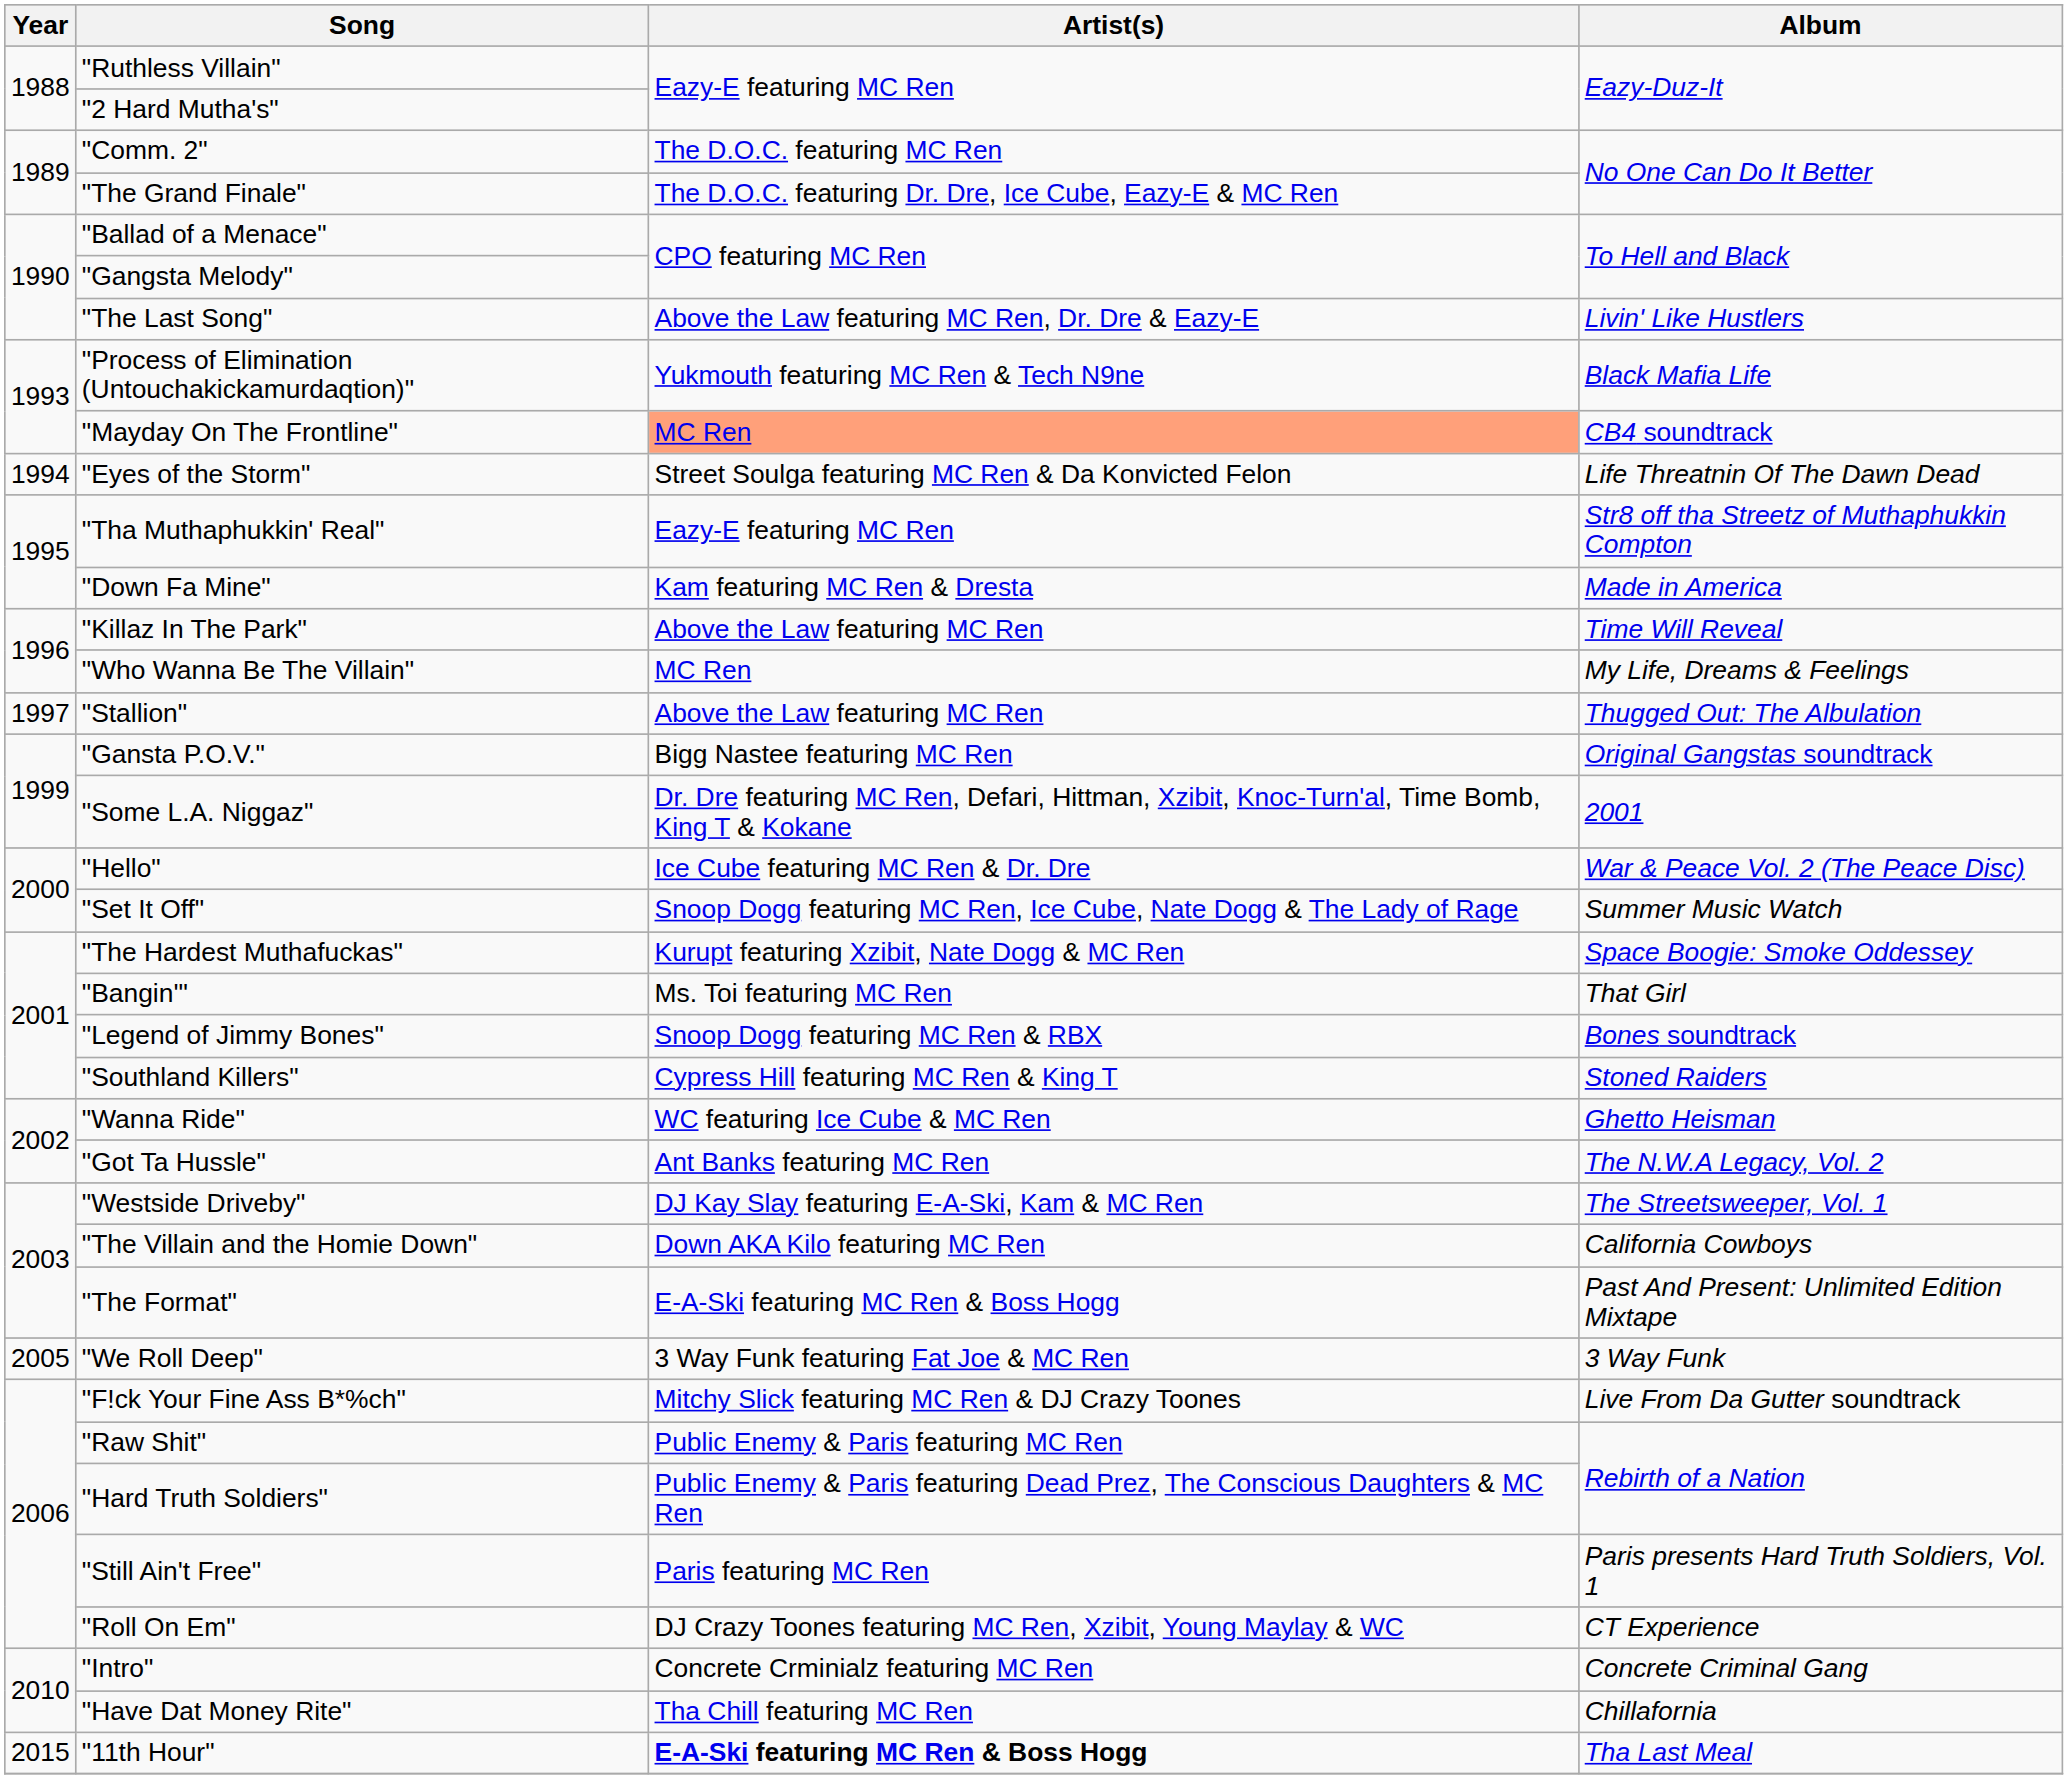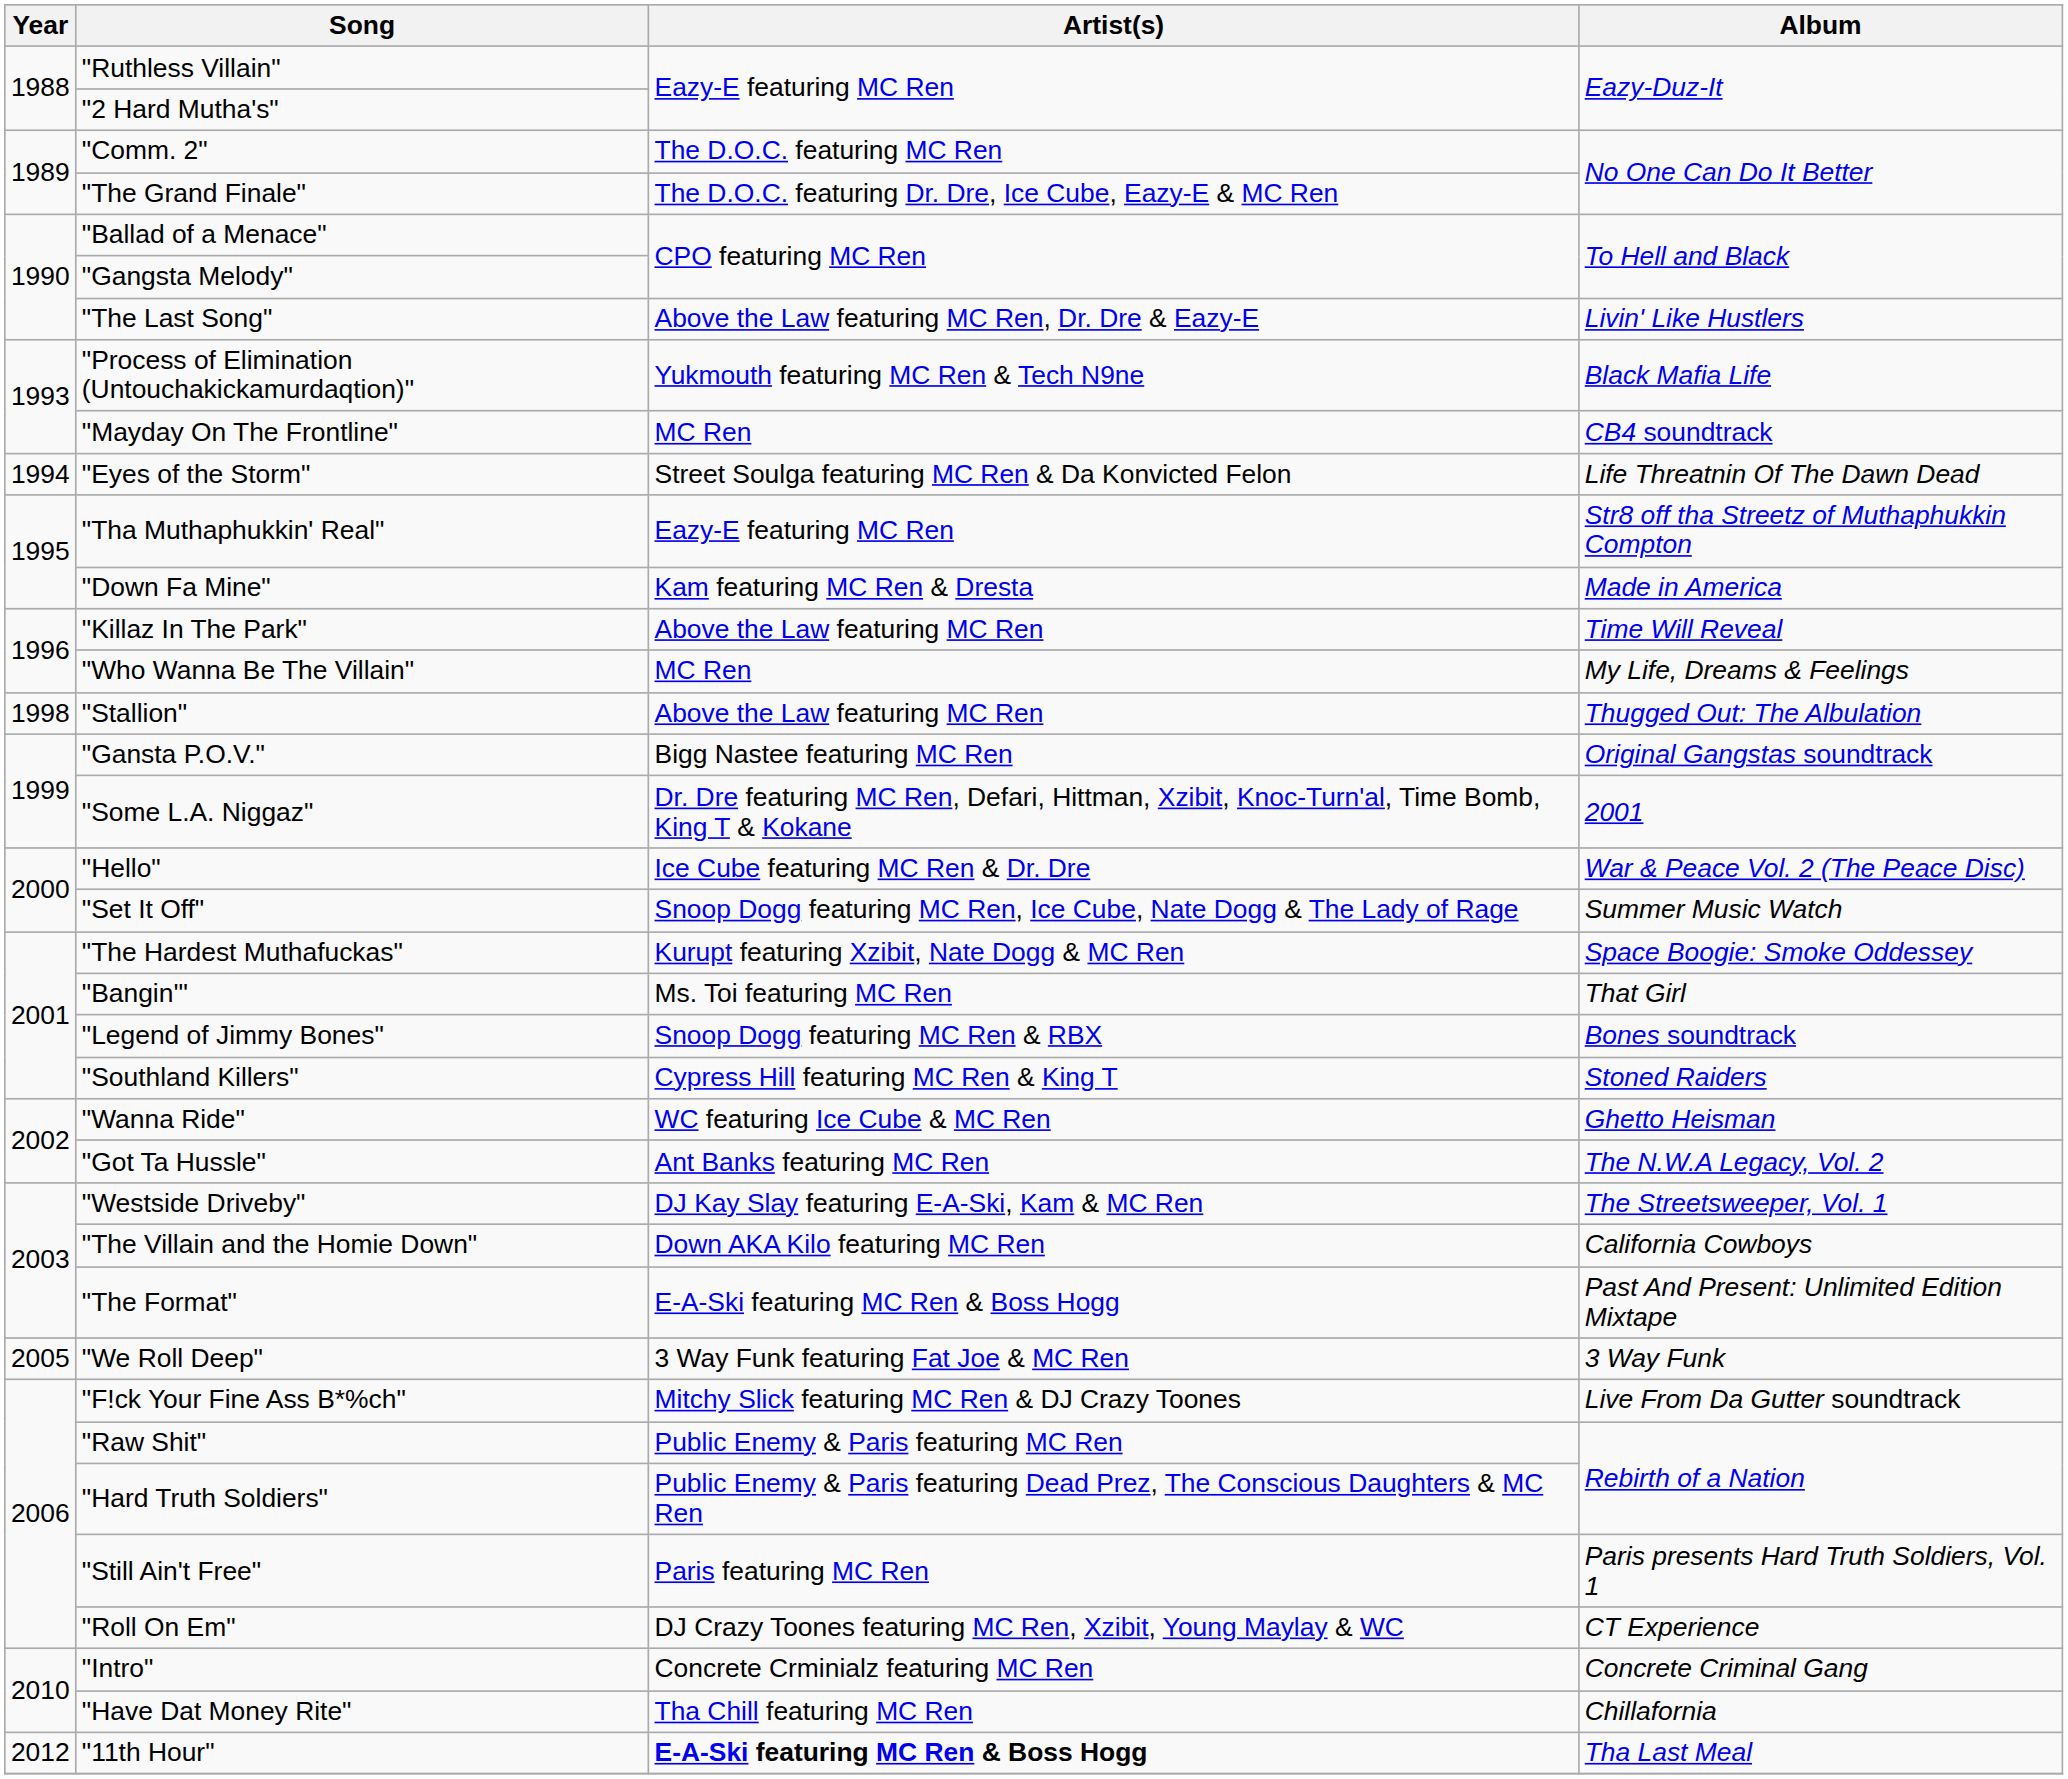"Mayday On The Frontline" | Artist(s): lightsalmon background -> no background
"Stallion" | Year: 1997 -> 1998
"11th Hour" | Year: 2015 -> 2012
